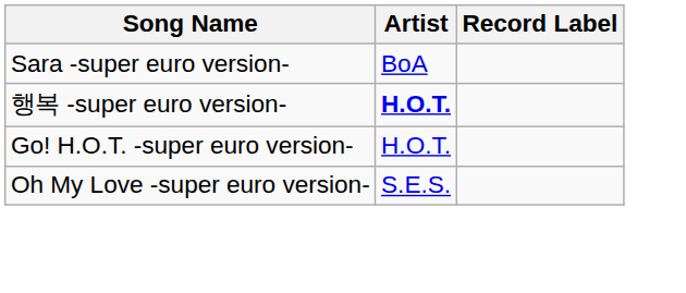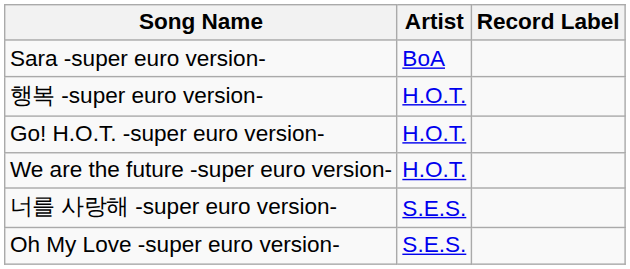행복 -super euro version- | Artist: bold -> normal
+ row: We are the future -super euro version- | H.O.T.
+ row: 너를 사랑해 -super euro version- | S.E.S.
